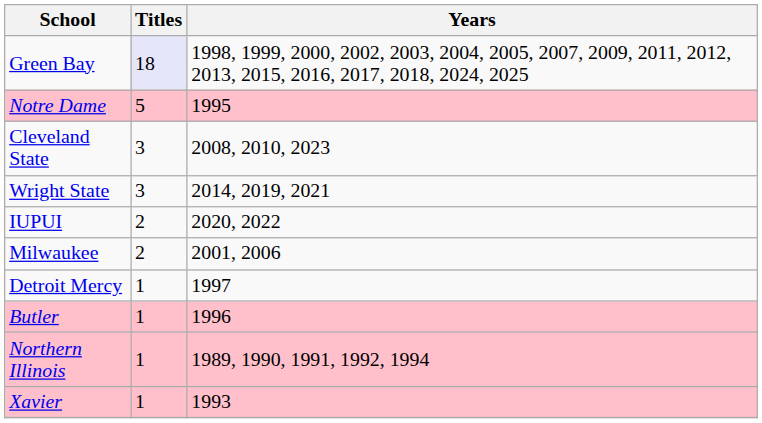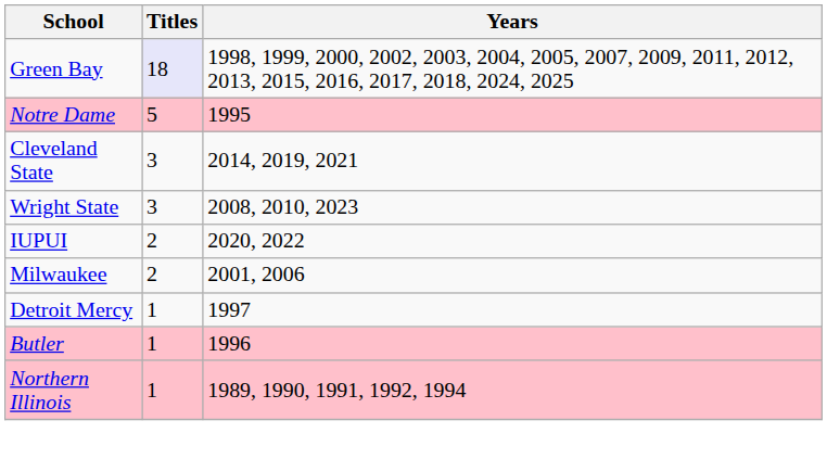Cleveland State | Years: 2008, 2010, 2023 -> 2014, 2019, 2021
Wright State | Years: 2014, 2019, 2021 -> 2008, 2010, 2023
- row: Xavier | 1 | 1993
